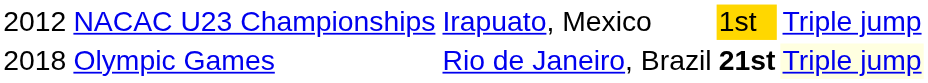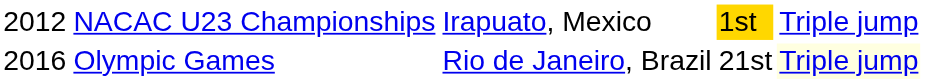Olympic Games | column 1: 2018 -> 2016
Olympic Games | column 4: bold -> normal
